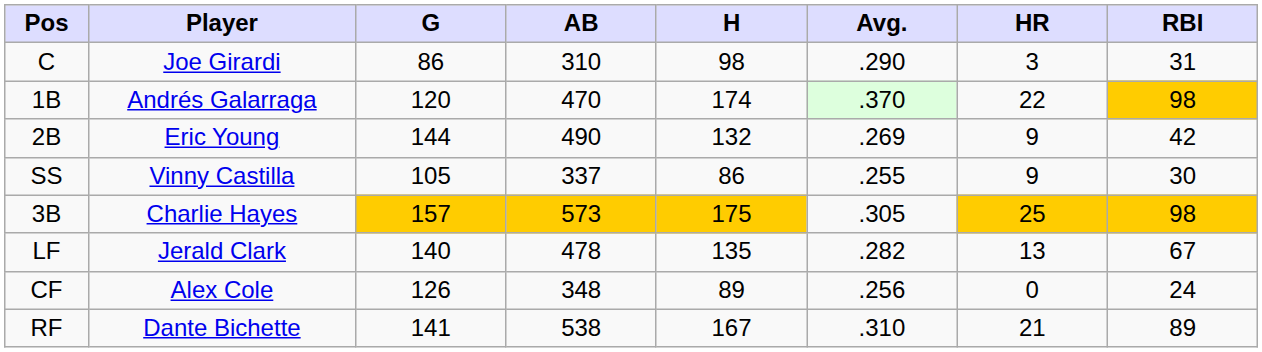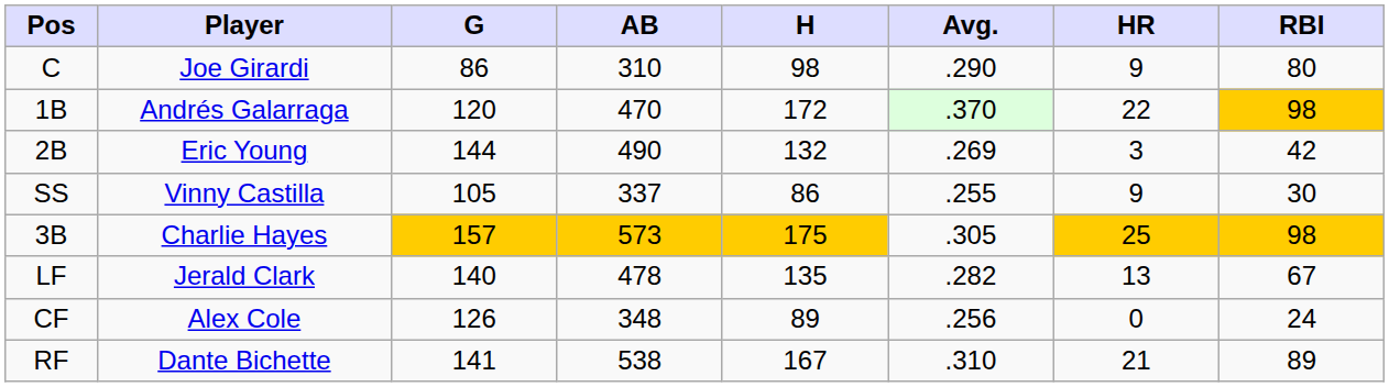C | HR: 3 -> 9
C | RBI: 31 -> 80
1B | H: 174 -> 172
2B | HR: 9 -> 3
